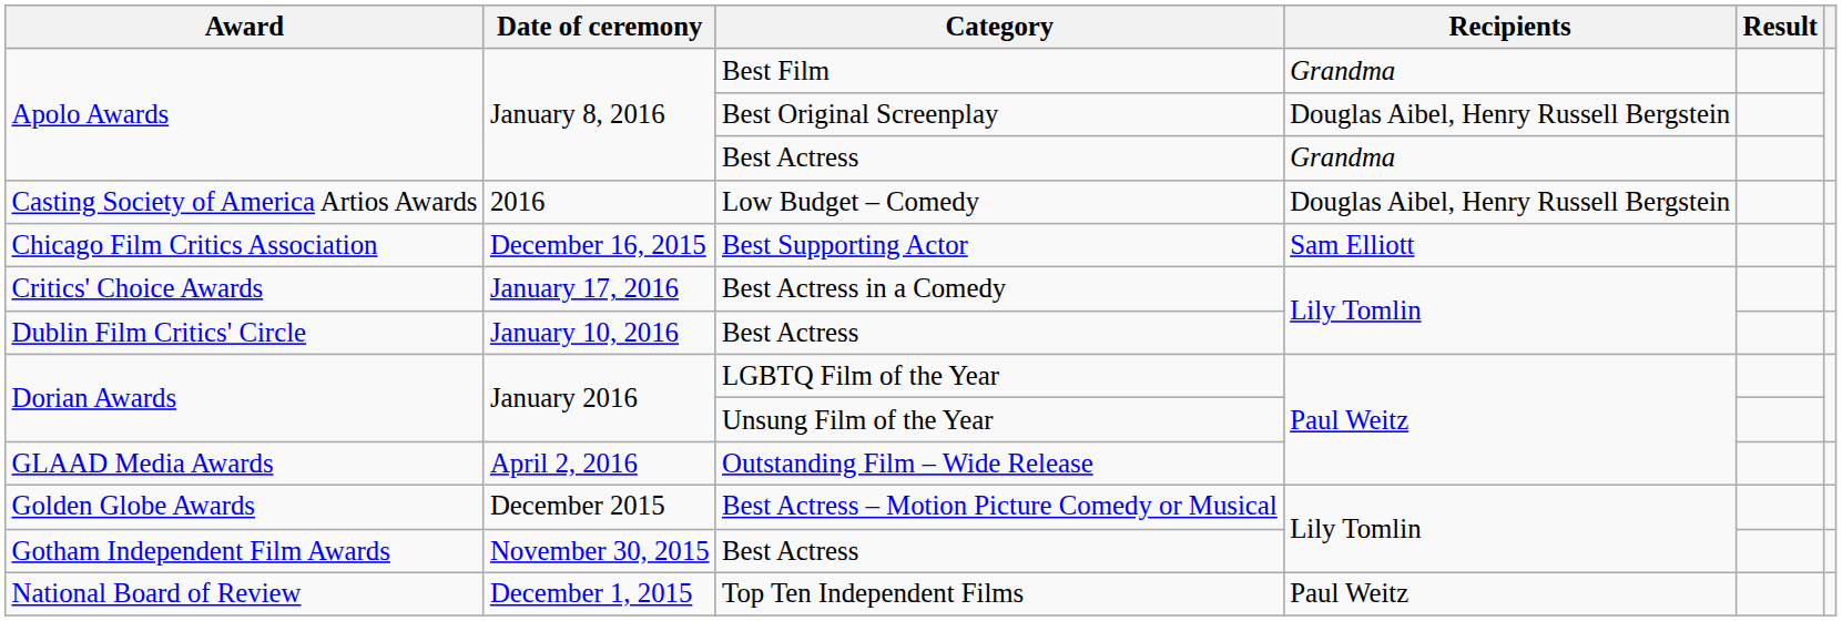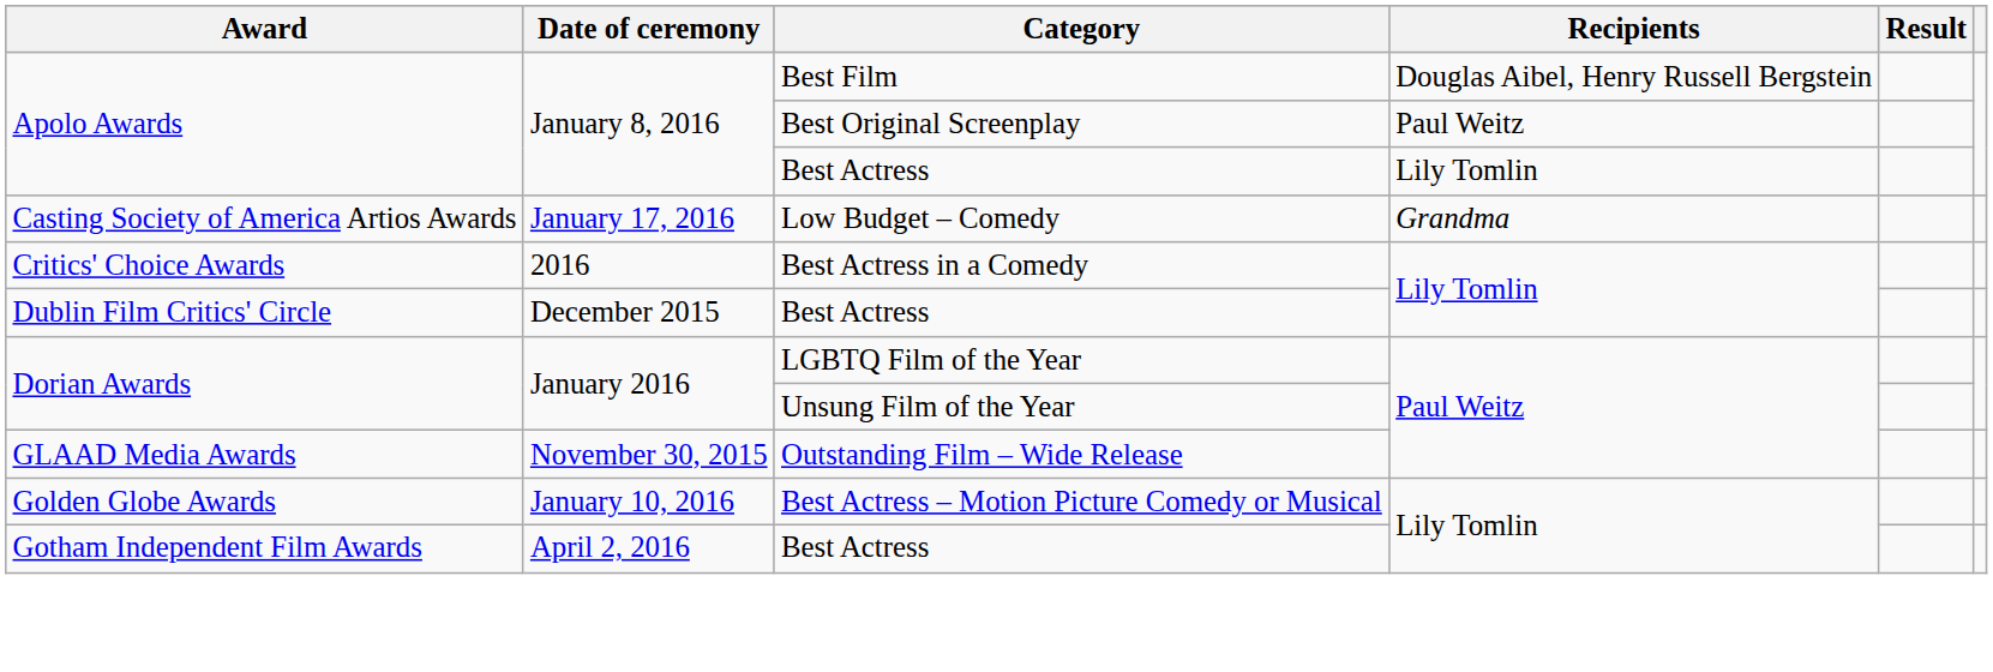Best Film | Recipients: Grandma -> Douglas Aibel, Henry Russell Bergstein
Best Original Screenplay | Recipients: Douglas Aibel, Henry Russell Bergstein -> Paul Weitz
Apolo Awards / Best Actress | Recipients: Grandma -> Lily Tomlin
Low Budget – Comedy | Date of ceremony: 2016 -> January 17, 2016
Low Budget – Comedy | Recipients: Douglas Aibel, Henry Russell Bergstein -> Grandma
- row: Chicago Film Critics Association | December 16, 2015 | Best Supporting Actor | Sam Elliott
Best Actress in a Comedy | Date of ceremony: January 17, 2016 -> 2016
Dublin Film Critics' Circle / Best Actress | Date of ceremony: January 10, 2016 -> December 2015
Outstanding Film – Wide Release | Date of ceremony: April 2, 2016 -> November 30, 2015
Best Actress – Motion Picture Comedy or Musical | Date of ceremony: December 2015 -> January 10, 2016
Gotham Independent Film Awards / Best Actress | Date of ceremony: November 30, 2015 -> April 2, 2016
- row: National Board of Review | December 1, 2015 | Top Ten Independent Films | Paul Weitz
